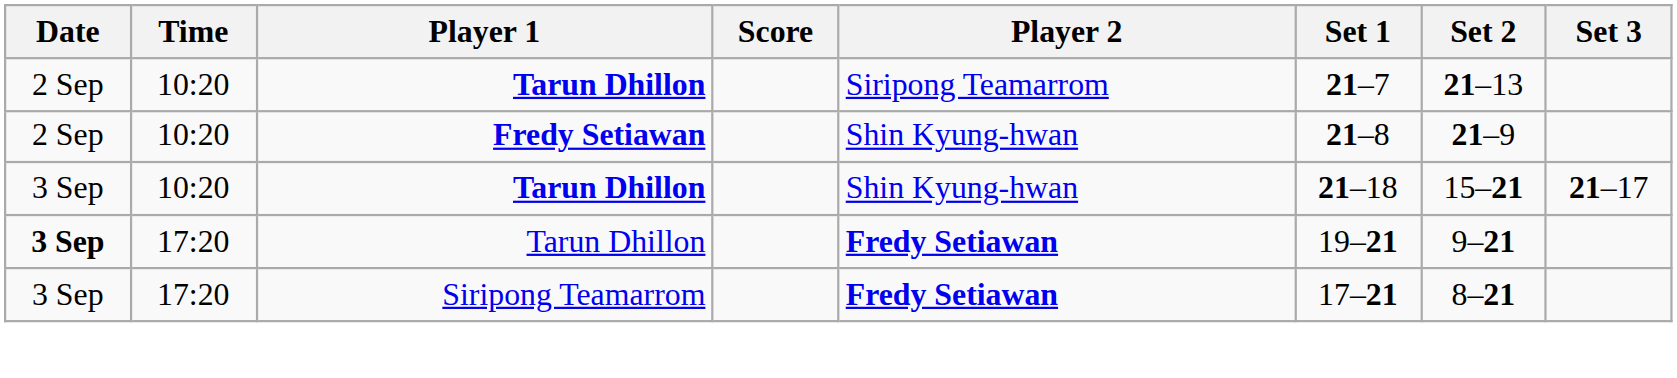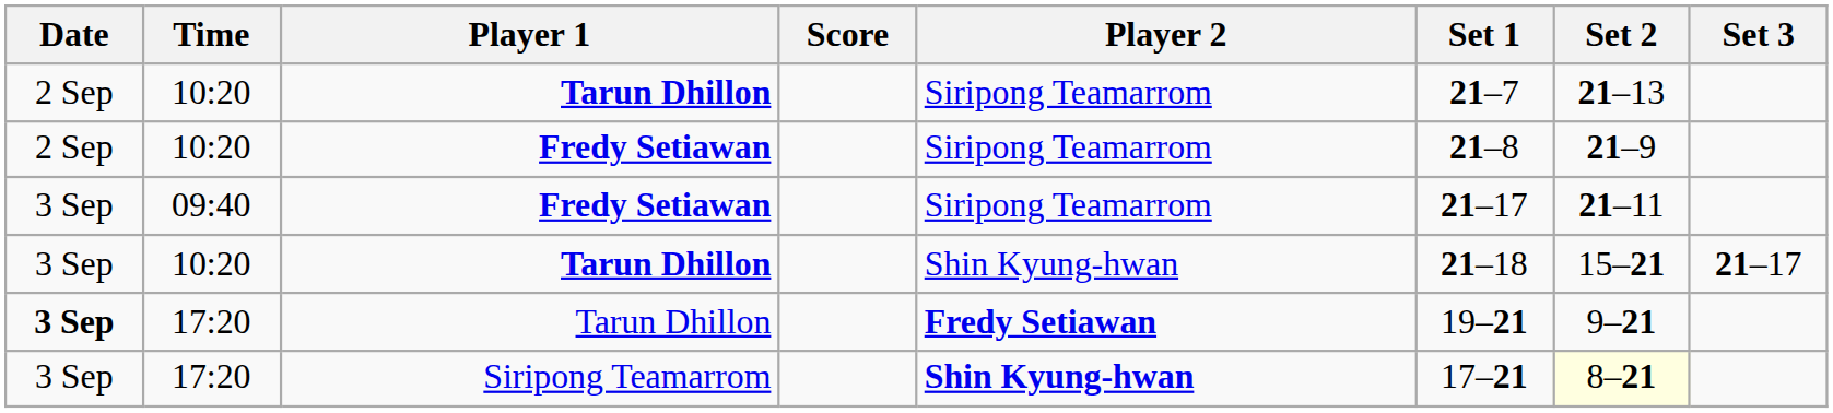10:20 / Fredy Setiawan | Player 2: Shin Kyung-hwan -> Siripong Teamarrom
+ row: 3 Sep | 09:40 | Fredy Setiawan | Siripong Teamarrom | 21–17 | 21–11
17:20 / Siripong Teamarrom | Player 2: Fredy Setiawan -> Shin Kyung-hwan
17:20 / Siripong Teamarrom | Set 2: no background -> lightyellow background
